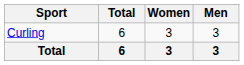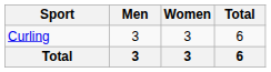columns swapped: Men <-> Total
